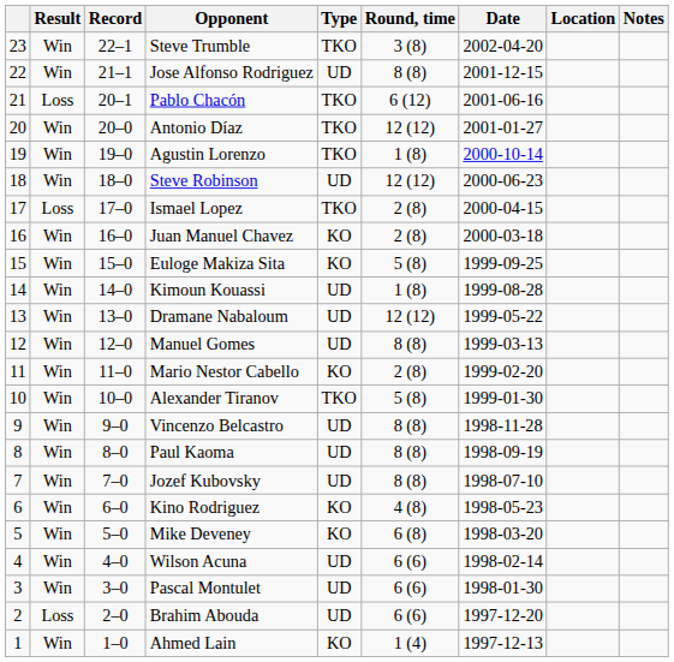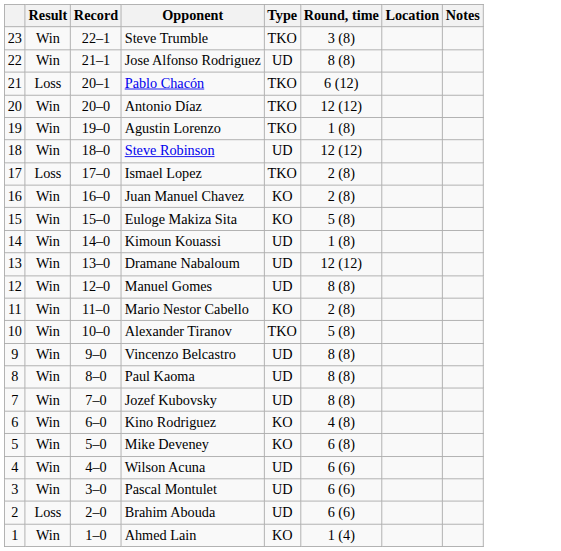- column: Date | 2002-04-20 | 2001-12-15 | 2001-06-16 | 2001-01-27 | 2000-10-14 | 2000-06-23 | 2000-04-15 | 2000-03-18 | 1999-09-25 | 1999-08-28 | 1999-05-22 | 1999-03-13 | 1999-02-20 | 1999-01-30 | 1998-11-28 | 1998-09-19 | 1998-07-10 | 1998-05-23 | 1998-03-20 | 1998-02-14 | 1998-01-30 | 1997-12-20 | 1997-12-13
